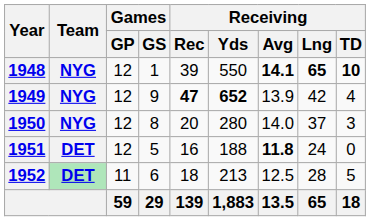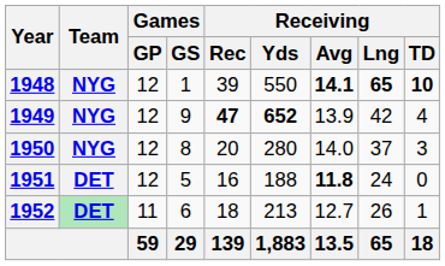1952 | Receiving / Avg: 12.5 -> 12.7
1952 | Receiving / Lng: 28 -> 26
1952 | Receiving / TD: 5 -> 1
